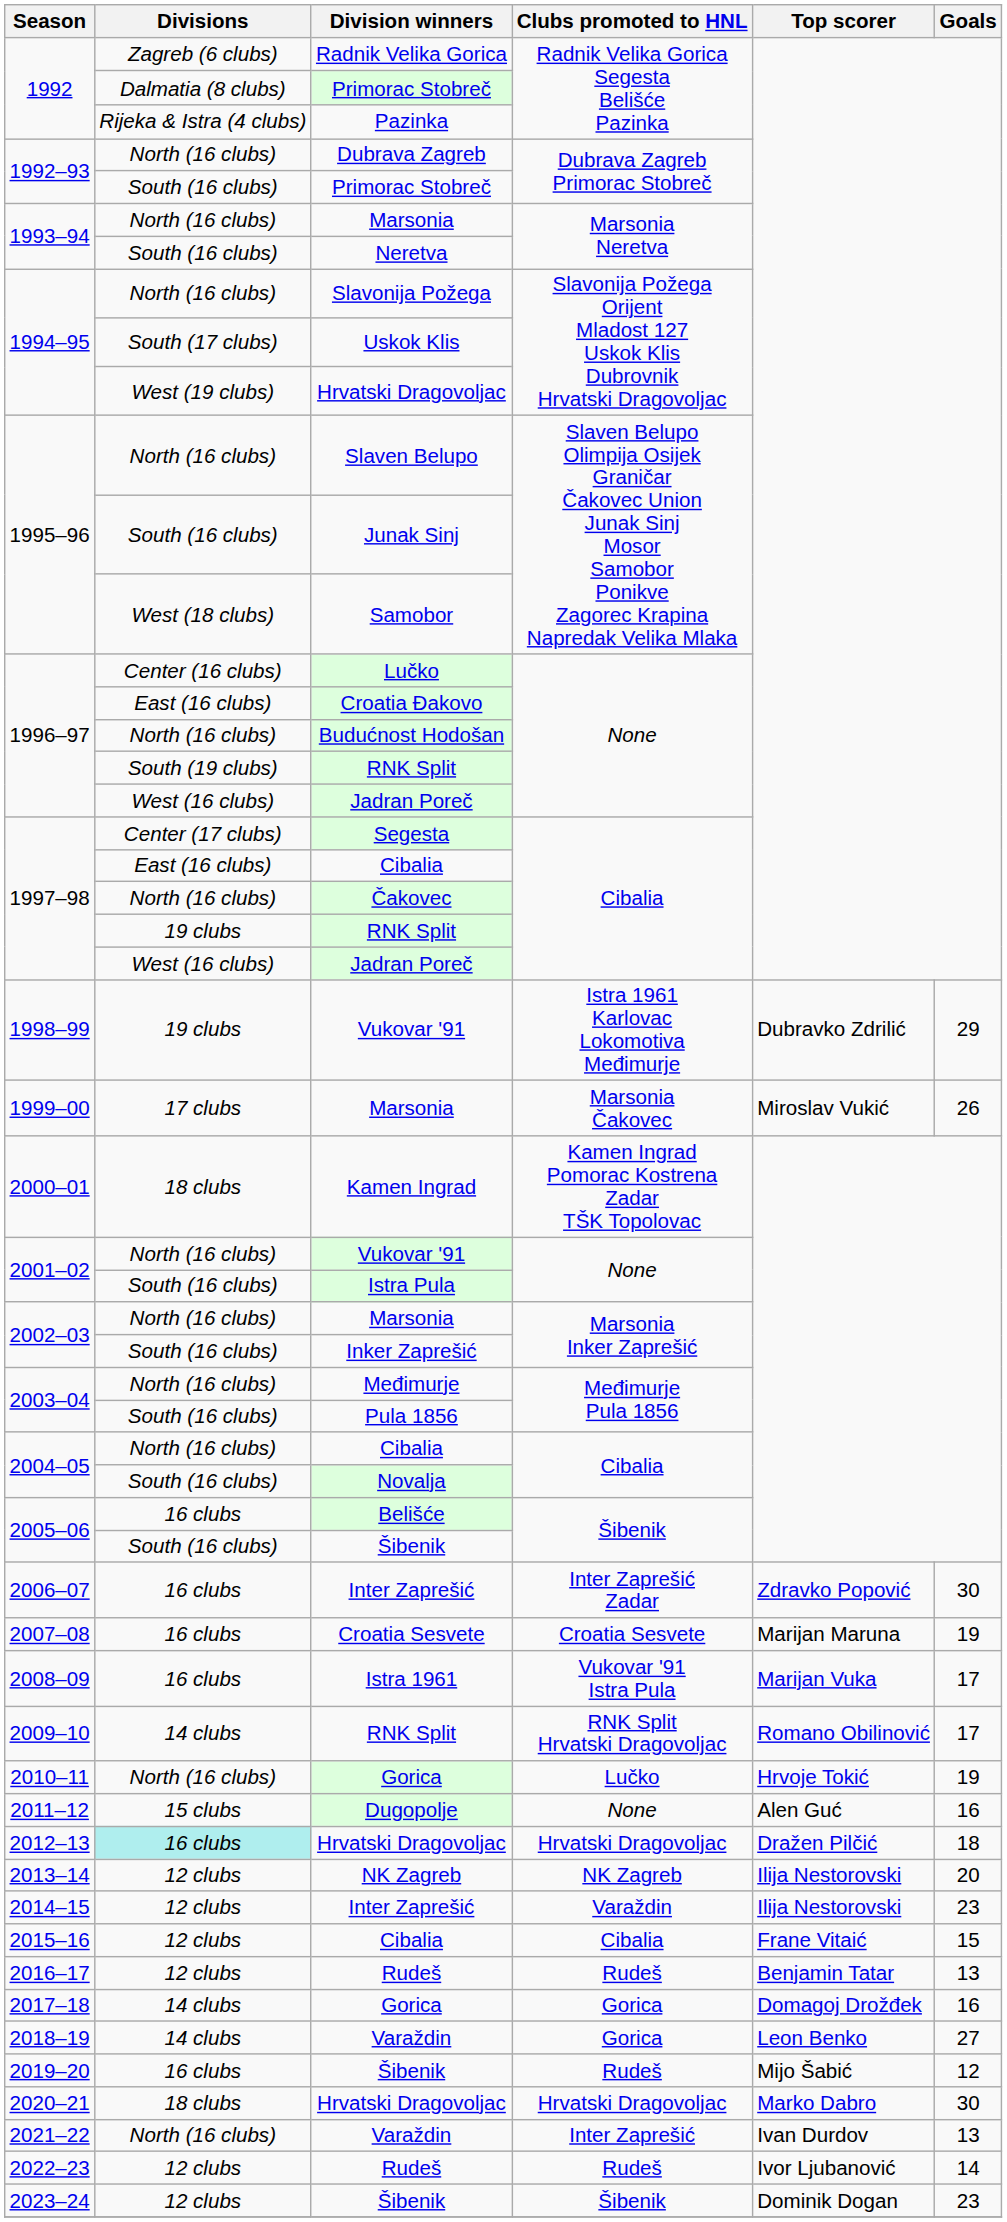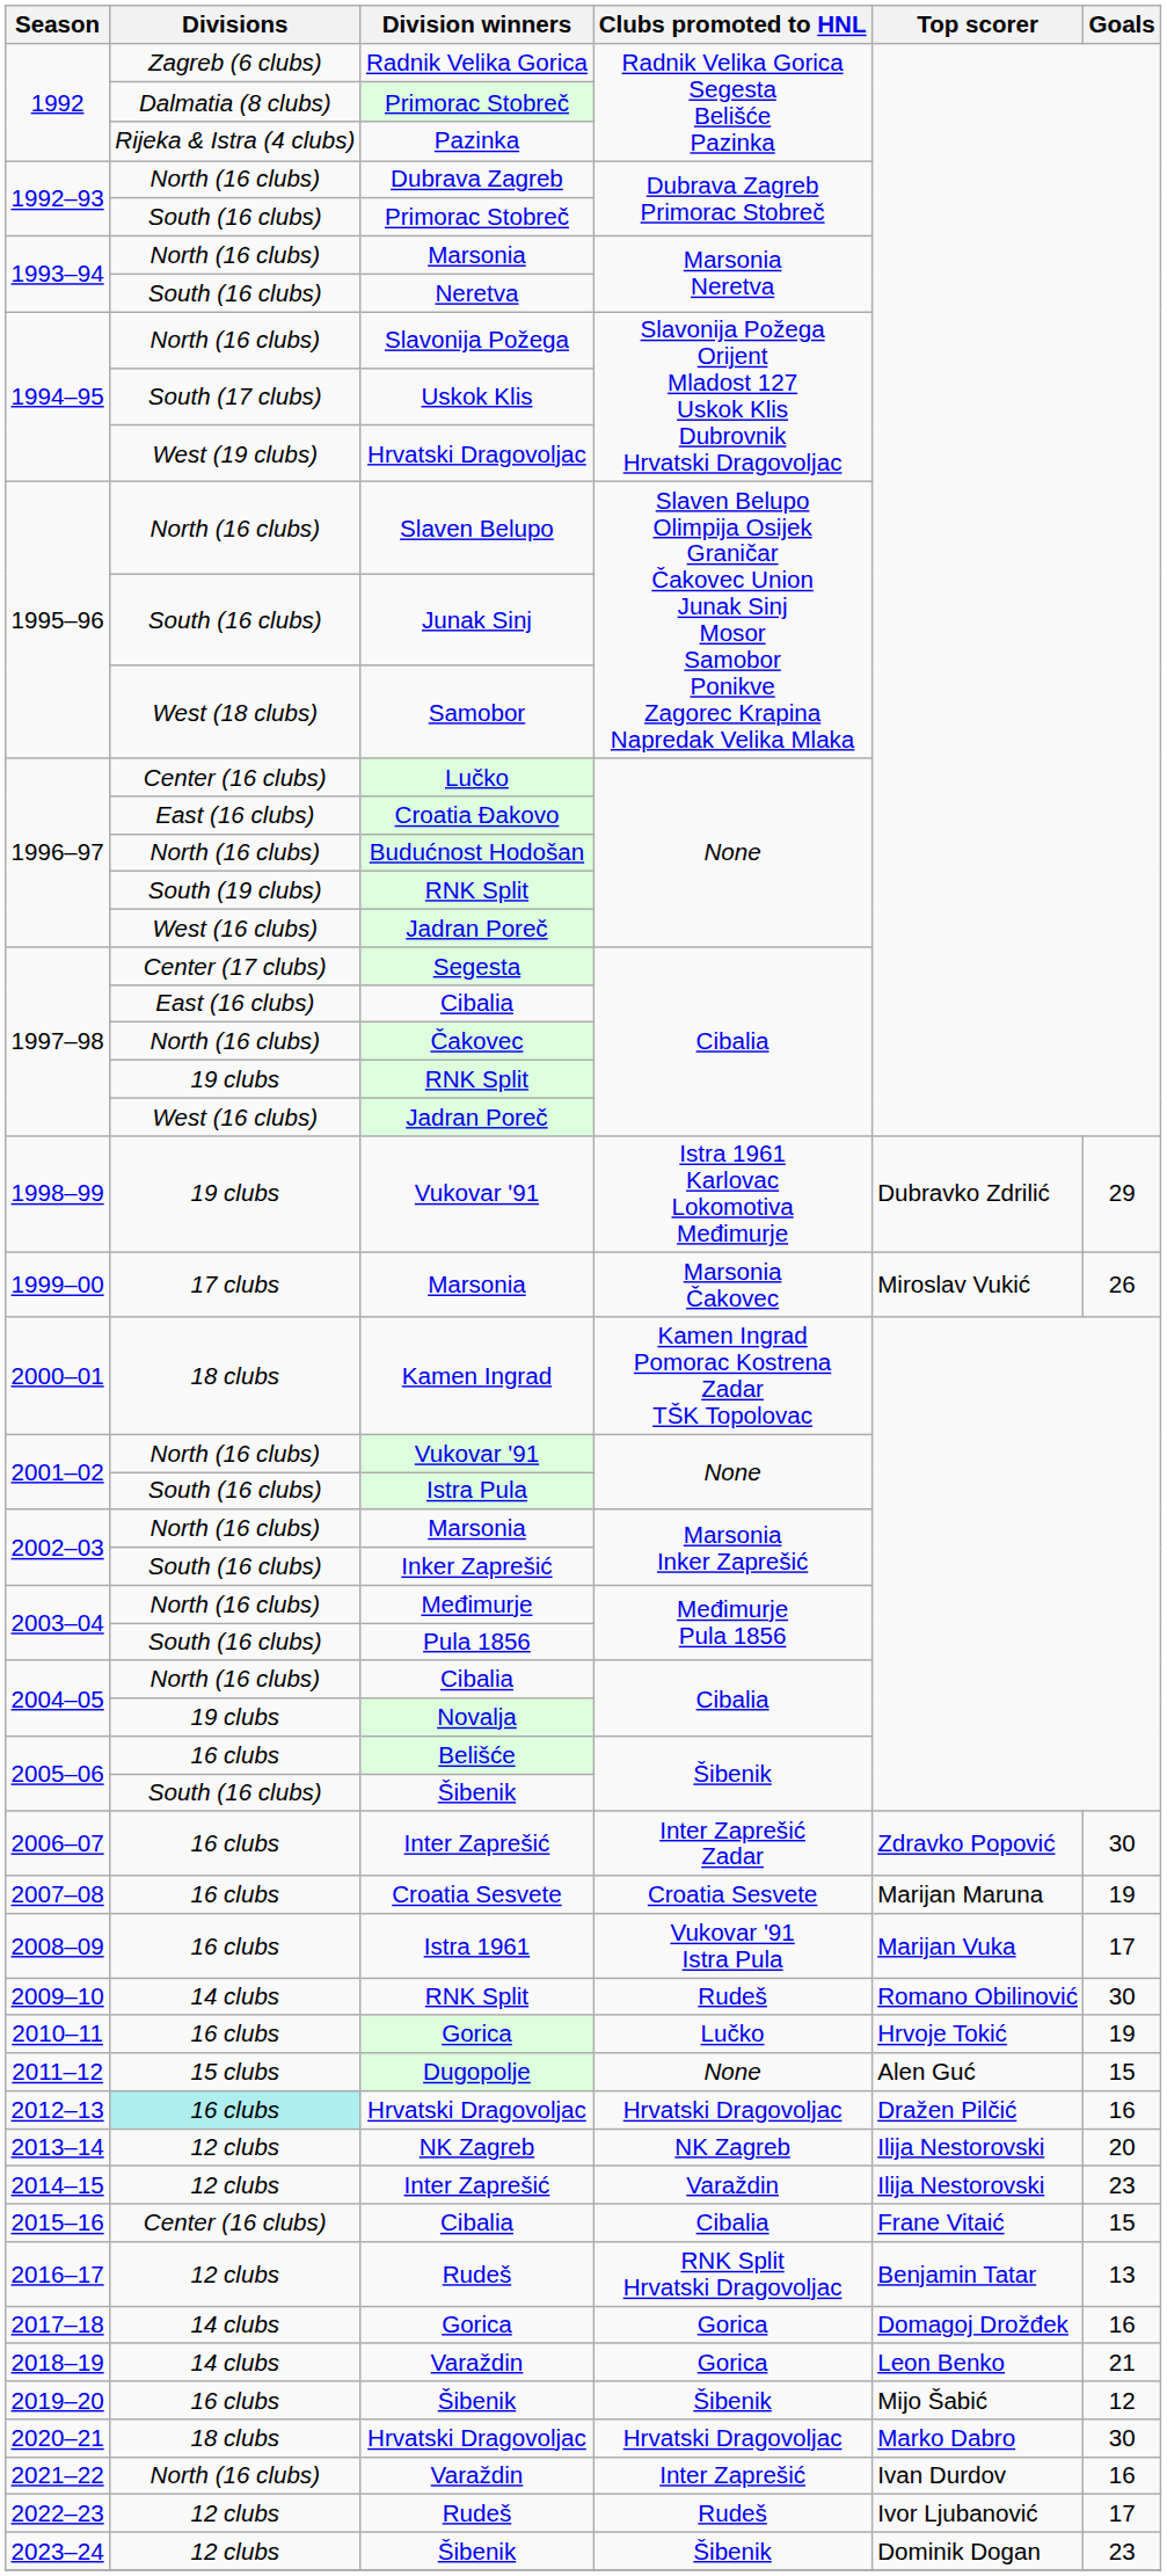Novalja | Divisions: South (16 clubs) -> 19 clubs
2009–10 / RNK Split | Clubs promoted to HNL: RNK Split Hrvatski Dragovoljac -> Rudeš
2009–10 / RNK Split | Goals: 17 -> 30
2010–11 / Gorica | Divisions: North (16 clubs) -> 16 clubs
Dugopolje | Goals: 16 -> 15
2012–13 / Hrvatski Dragovoljac | Goals: 18 -> 16
2015–16 / Cibalia | Divisions: 12 clubs -> Center (16 clubs)
2016–17 / Rudeš | Clubs promoted to HNL: Rudeš -> RNK Split Hrvatski Dragovoljac
2018–19 / Varaždin | Goals: 27 -> 21
2019–20 / Šibenik | Clubs promoted to HNL: Rudeš -> Šibenik
2021–22 / Varaždin | Goals: 13 -> 16
2022–23 / Rudeš | Goals: 14 -> 17
